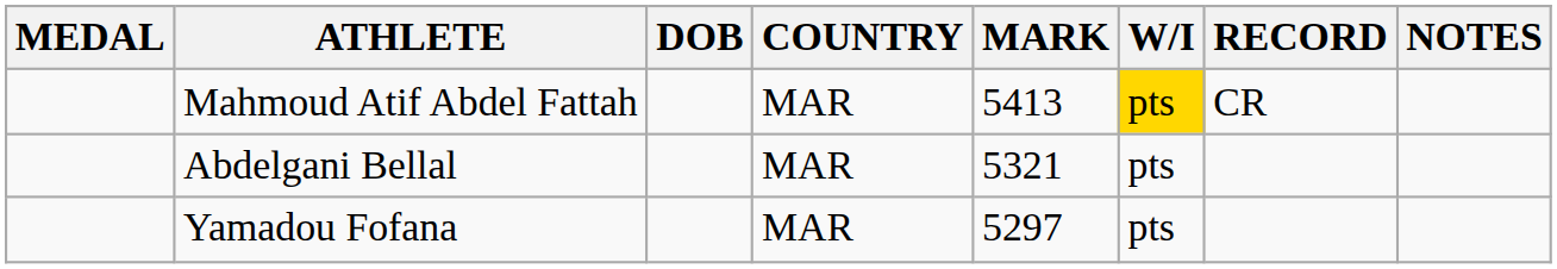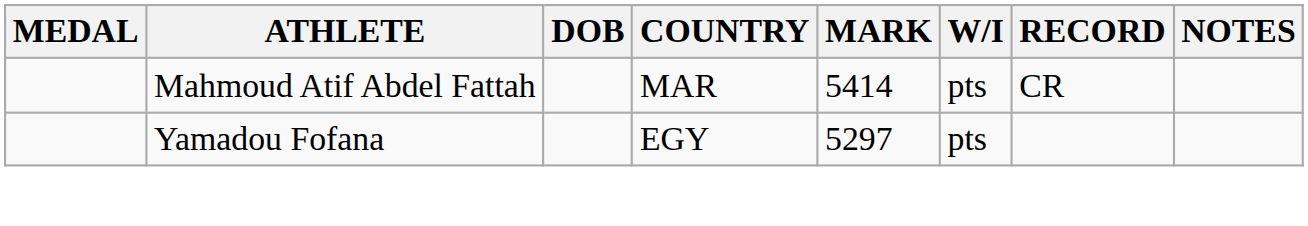Mahmoud Atif Abdel Fattah | MARK: 5413 -> 5414
Mahmoud Atif Abdel Fattah | W/I: gold background -> no background
- row: Abdelgani Bellal | MAR | 5321 | pts
Yamadou Fofana | COUNTRY: MAR -> EGY
